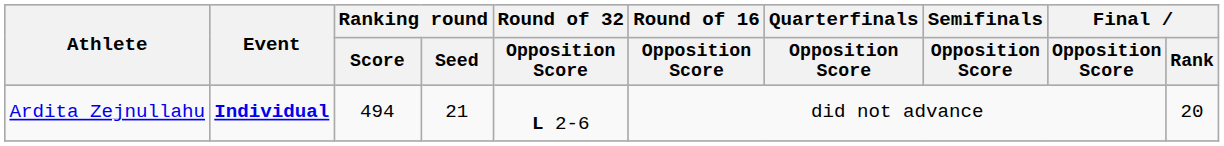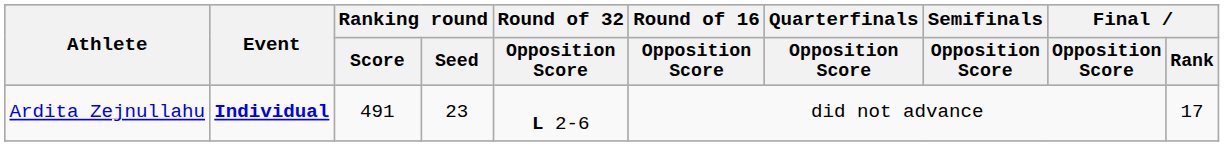Ardita Zejnullahu | Ranking round / Score: 494 -> 491
Ardita Zejnullahu | Ranking round / Seed: 21 -> 23
Ardita Zejnullahu | Final / Rank: 20 -> 17
